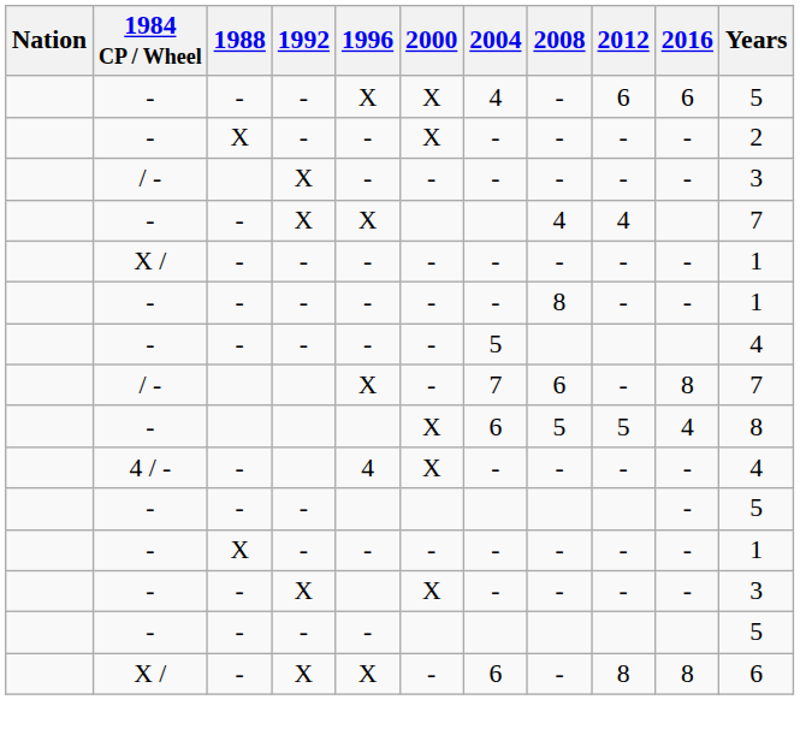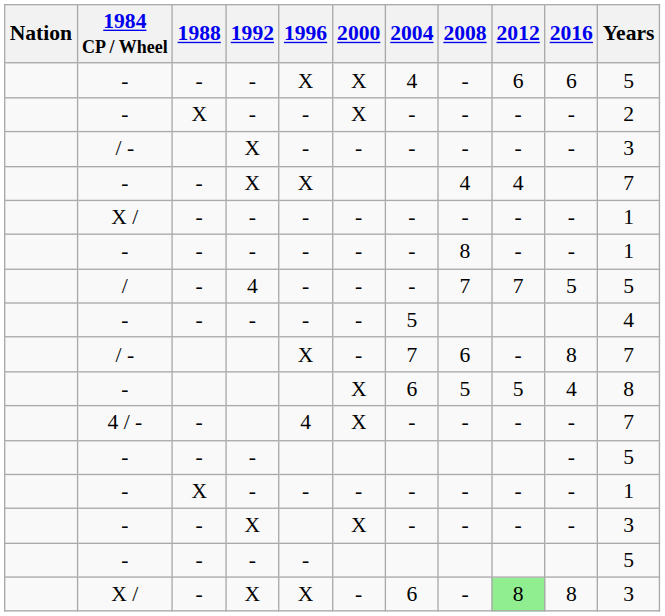+ row: / | - | 4 | - | - | - | 7 | 7 | 5 | 5
4 / - | Years: 4 -> 7
X / / X | 2012: no background -> lightgreen background
X / / X | Years: 6 -> 3
